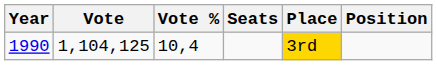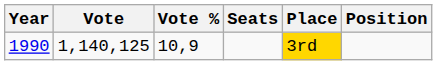1990 | Vote: 1,104,125 -> 1,140,125
1990 | Vote %: 10,4 -> 10,9
